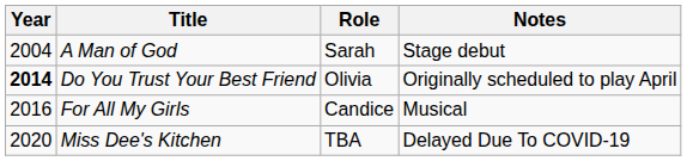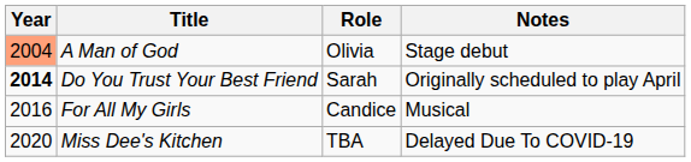A Man of God | Year: no background -> lightsalmon background
A Man of God | Role: Sarah -> Olivia
Do You Trust Your Best Friend | Role: Olivia -> Sarah
